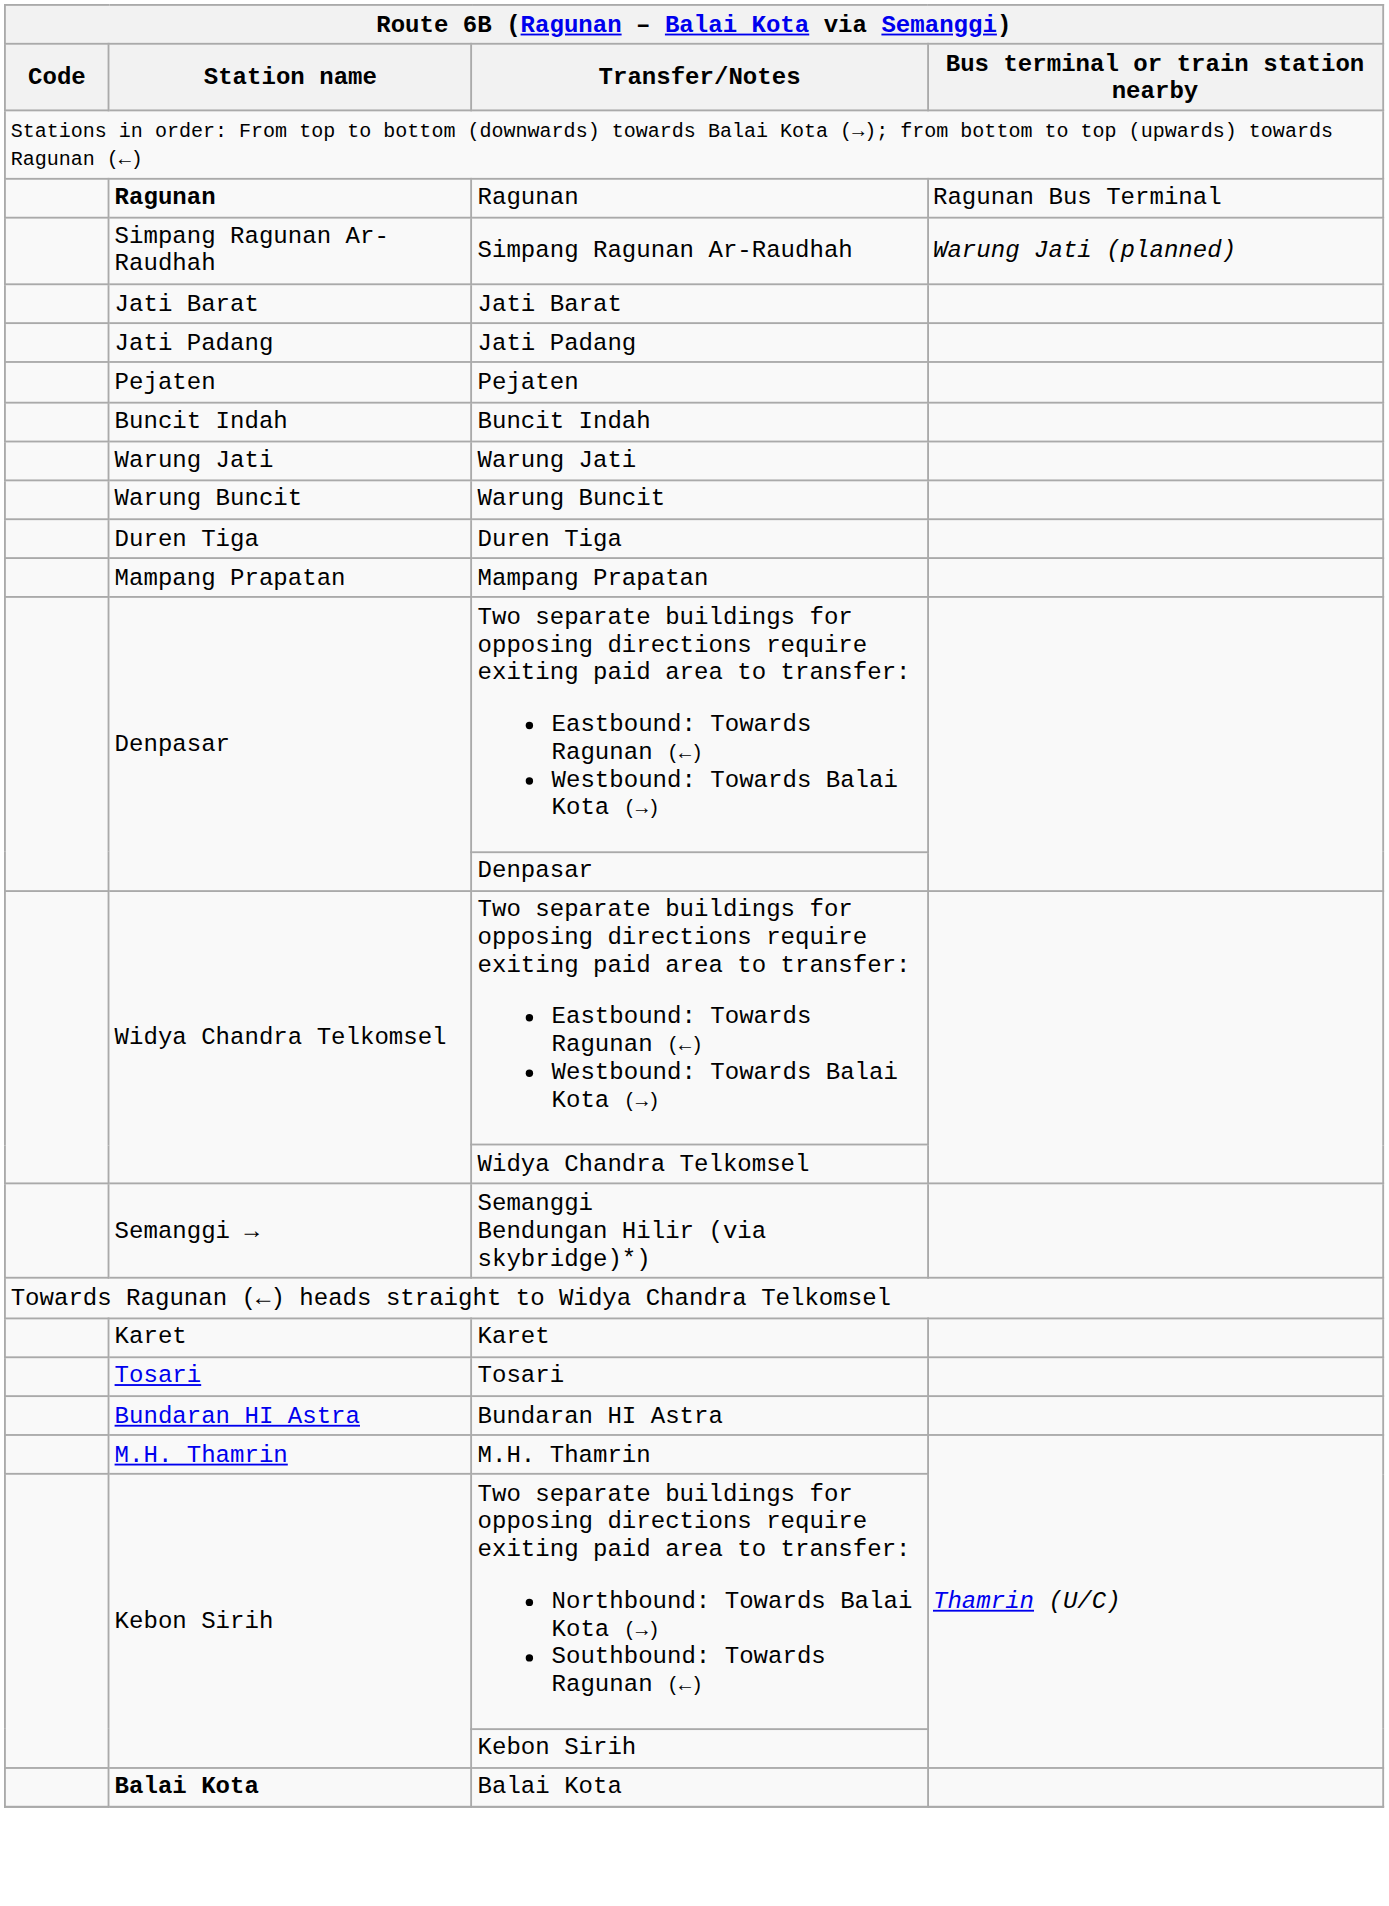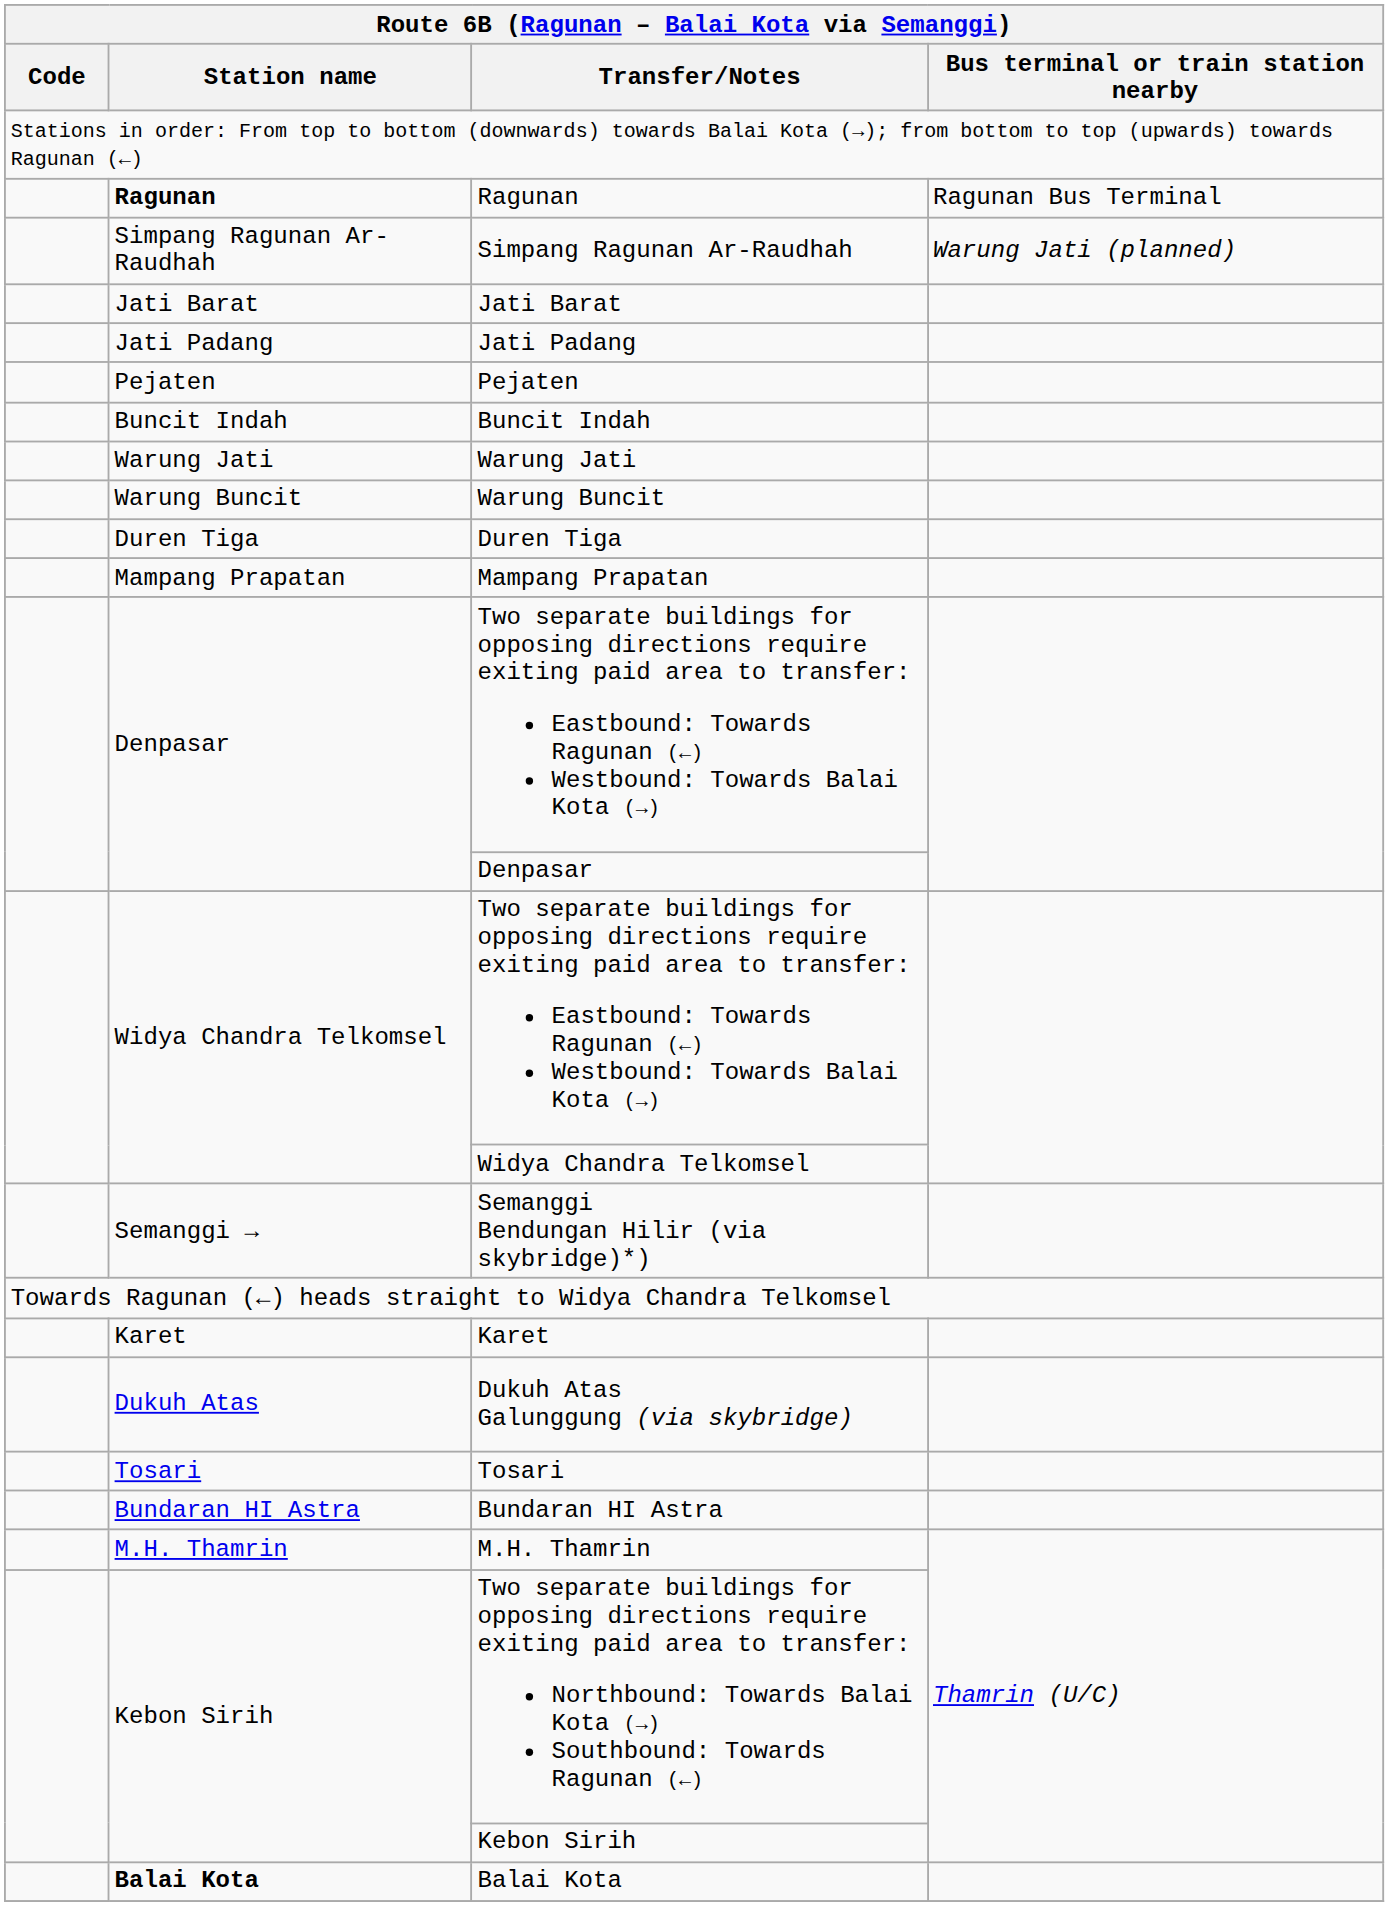+ row: Dukuh Atas | Dukuh Atas Galunggung (via skybridge)
